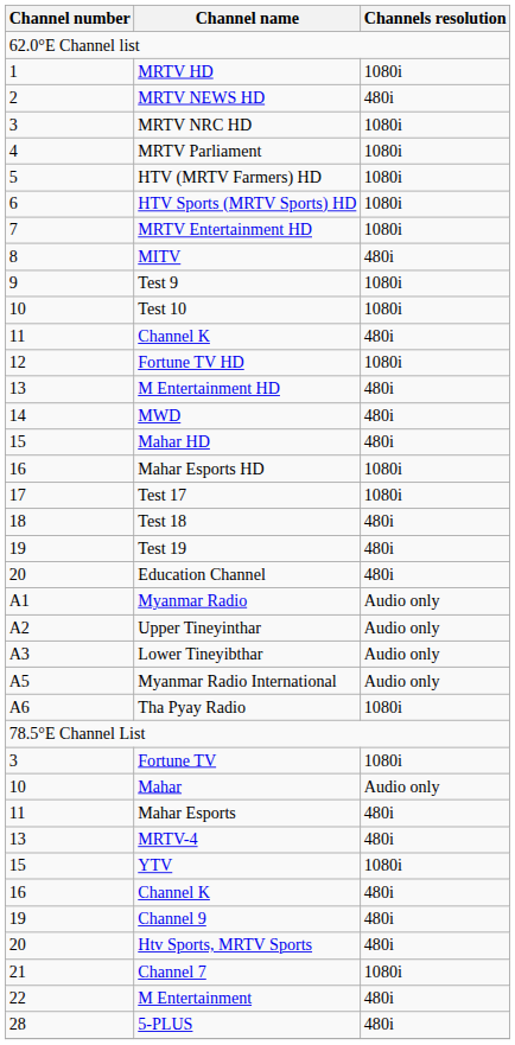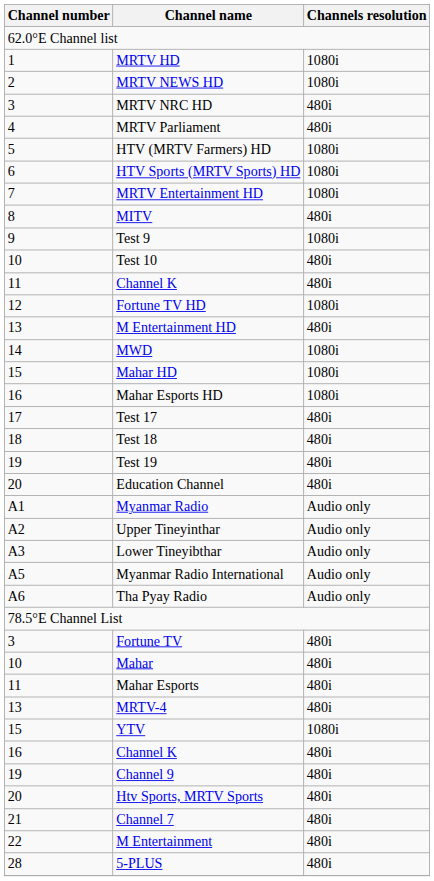MRTV NEWS HD | Channels resolution: 480i -> 1080i
MRTV NRC HD | Channels resolution: 1080i -> 480i
MRTV Parliament | Channels resolution: 1080i -> 480i
Test 10 | Channels resolution: 1080i -> 480i
MWD | Channels resolution: 480i -> 1080i
Mahar HD | Channels resolution: 480i -> 1080i
Test 17 | Channels resolution: 1080i -> 480i
Tha Pyay Radio | Channels resolution: 1080i -> Audio only
Fortune TV | Channels resolution: 1080i -> 480i
Mahar | Channels resolution: Audio only -> 480i
Channel 7 | Channels resolution: 1080i -> 480i
